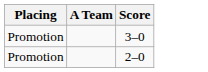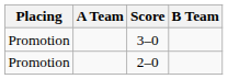+ column: B Team
